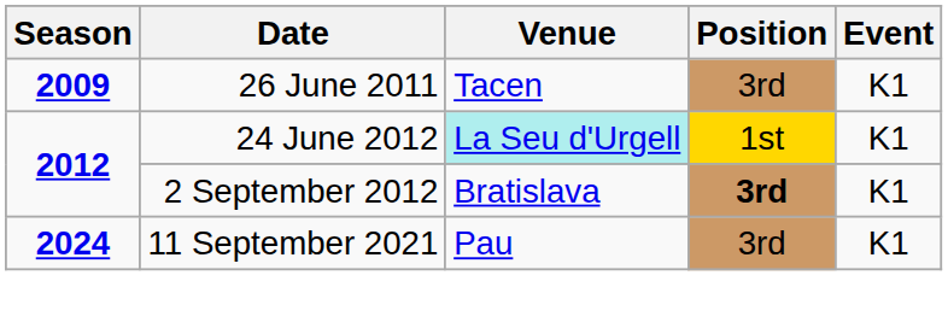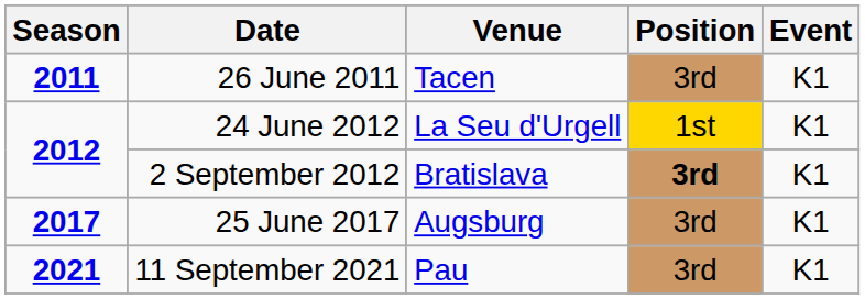26 June 2011 | Season: 2009 -> 2011
24 June 2012 | Venue: paleturquoise background -> no background
+ row: 2017 | 25 June 2017 | Augsburg | 3rd | K1
11 September 2021 | Season: 2024 -> 2021
